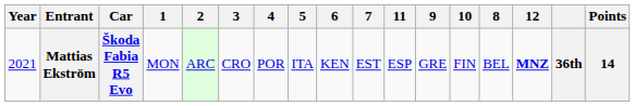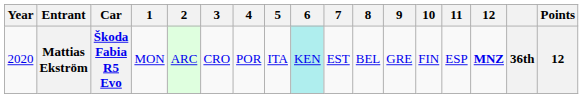columns swapped: 8 <-> 11
Mattias Ekström | Year: 2021 -> 2020
Mattias Ekström | 6: no background -> paleturquoise background
Mattias Ekström | Points: 14 -> 12
